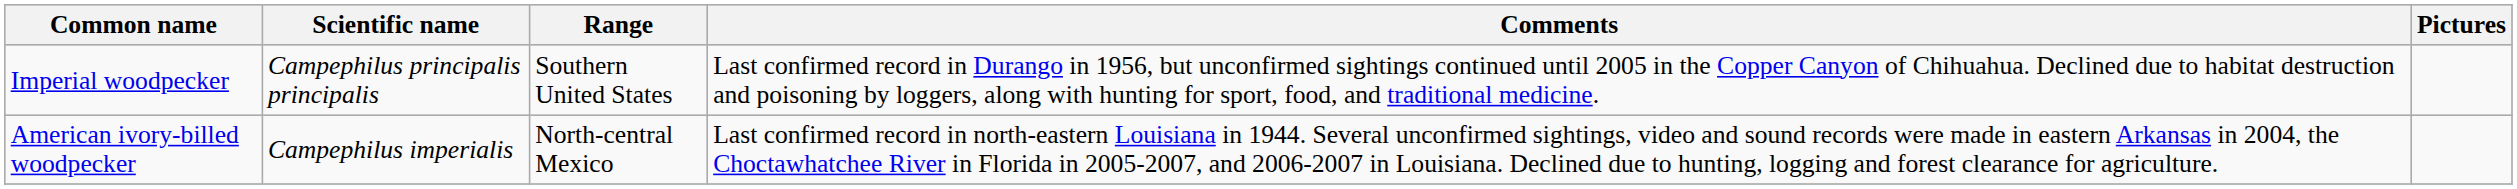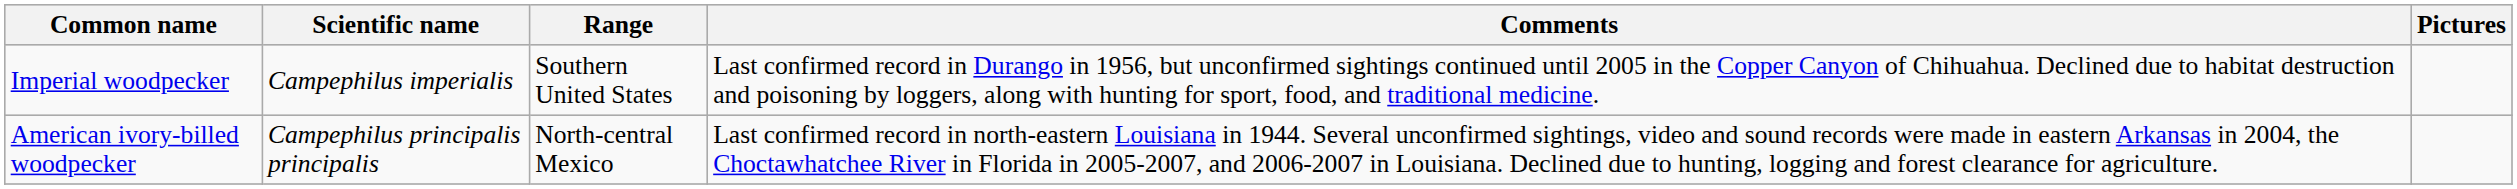Imperial woodpecker | Scientific name: Campephilus principalis principalis -> Campephilus imperialis
American ivory-billed woodpecker | Scientific name: Campephilus imperialis -> Campephilus principalis principalis
